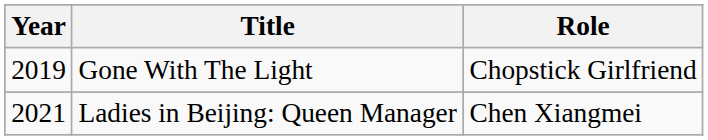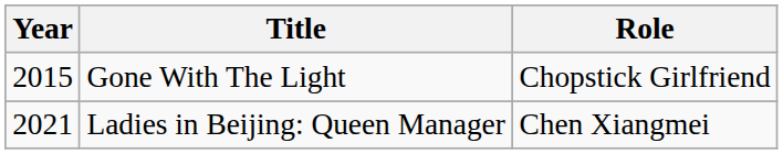Gone With The Light | Year: 2019 -> 2015
